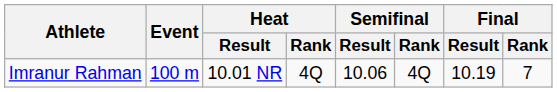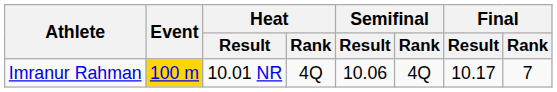Imranur Rahman | Event: no background -> gold background
Imranur Rahman | Final / Result: 10.19 -> 10.17
